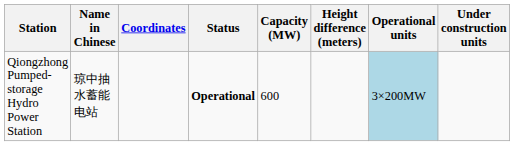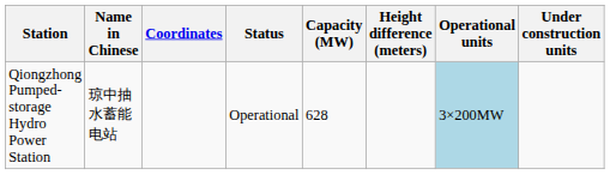Qiongzhong Pumped-storage Hydro Power Station | Status: bold -> normal
Qiongzhong Pumped-storage Hydro Power Station | Capacity (MW): 600 -> 628
